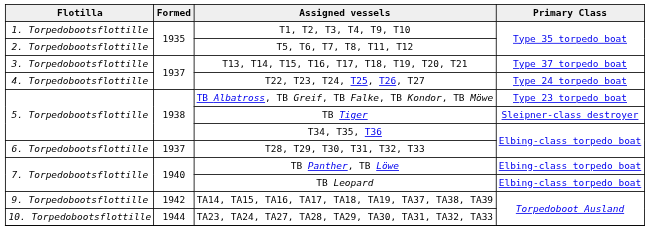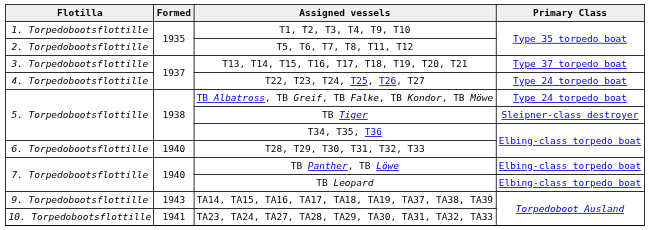TB Albatross, TB Greif, TB Falke, TB Kondor, TB Möwe | Primary Class: Type 23 torpedo boat -> Type 24 torpedo boat
T28, T29, T30, T31, T32, T33 | Formed: 1937 -> 1940
TA14, TA15, TA16, TA17, TA18, TA19, TA37, TA38, TA39 | Formed: 1942 -> 1943
TA23, TA24, TA27, TA28, TA29, TA30, TA31, TA32, TA33 | Formed: 1944 -> 1941
